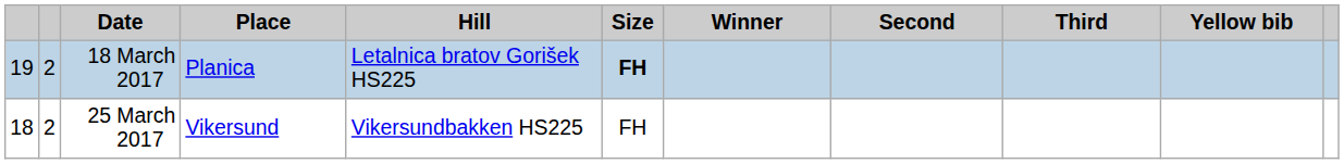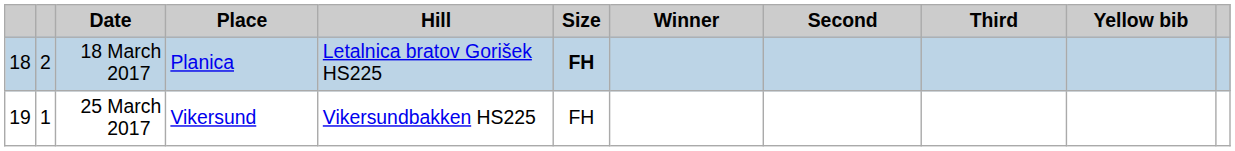18 March 2017 | column 1: 19 -> 18
25 March 2017 | column 1: 18 -> 19
25 March 2017 | column 2: 2 -> 1
